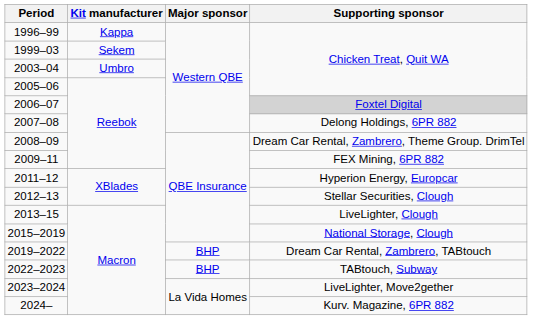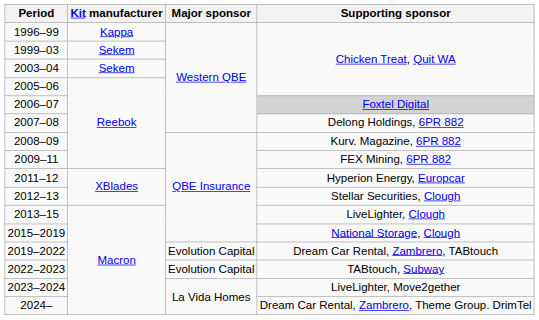2003–04 | Kit manufacturer: Umbro -> Sekem
2008–09 | Supporting sponsor: Dream Car Rental, Zambrero, Theme Group. DrimTel -> Kurv. Magazine, 6PR 882
2019–2022 | Major sponsor: BHP -> Evolution Capital
2022–2023 | Major sponsor: BHP -> Evolution Capital
2024– | Supporting sponsor: Kurv. Magazine, 6PR 882 -> Dream Car Rental, Zambrero, Theme Group. DrimTel
